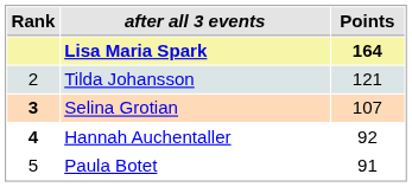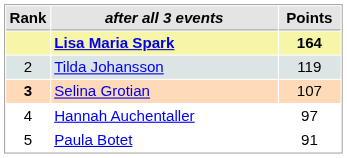Tildа Johansson | Points: 121 -> 119
Hannah Auchentaller | Rank: bold -> normal
Hannah Auchentaller | Points: 92 -> 97
